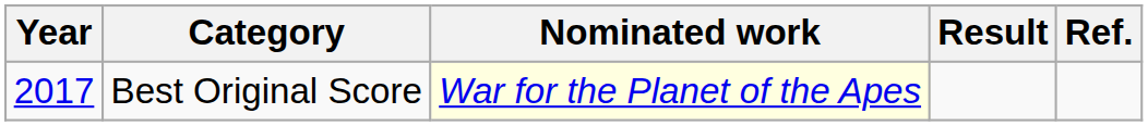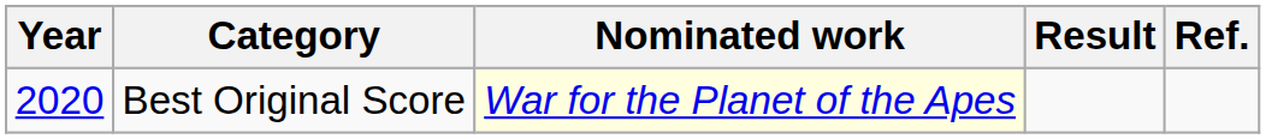Best Original Score | Year: 2017 -> 2020
